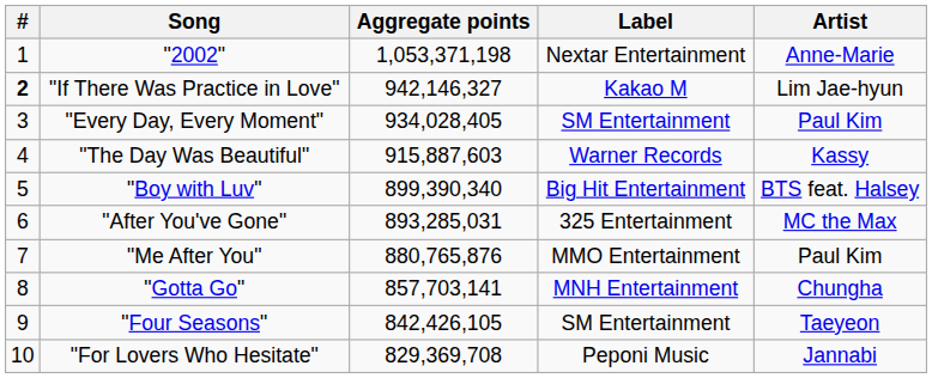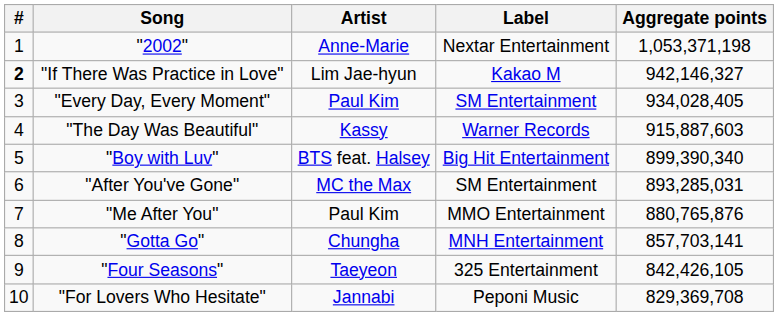columns swapped: Artist <-> Aggregate points
"After You've Gone" | Label: 325 Entertainment -> SM Entertainment
"Four Seasons" | Label: SM Entertainment -> 325 Entertainment
